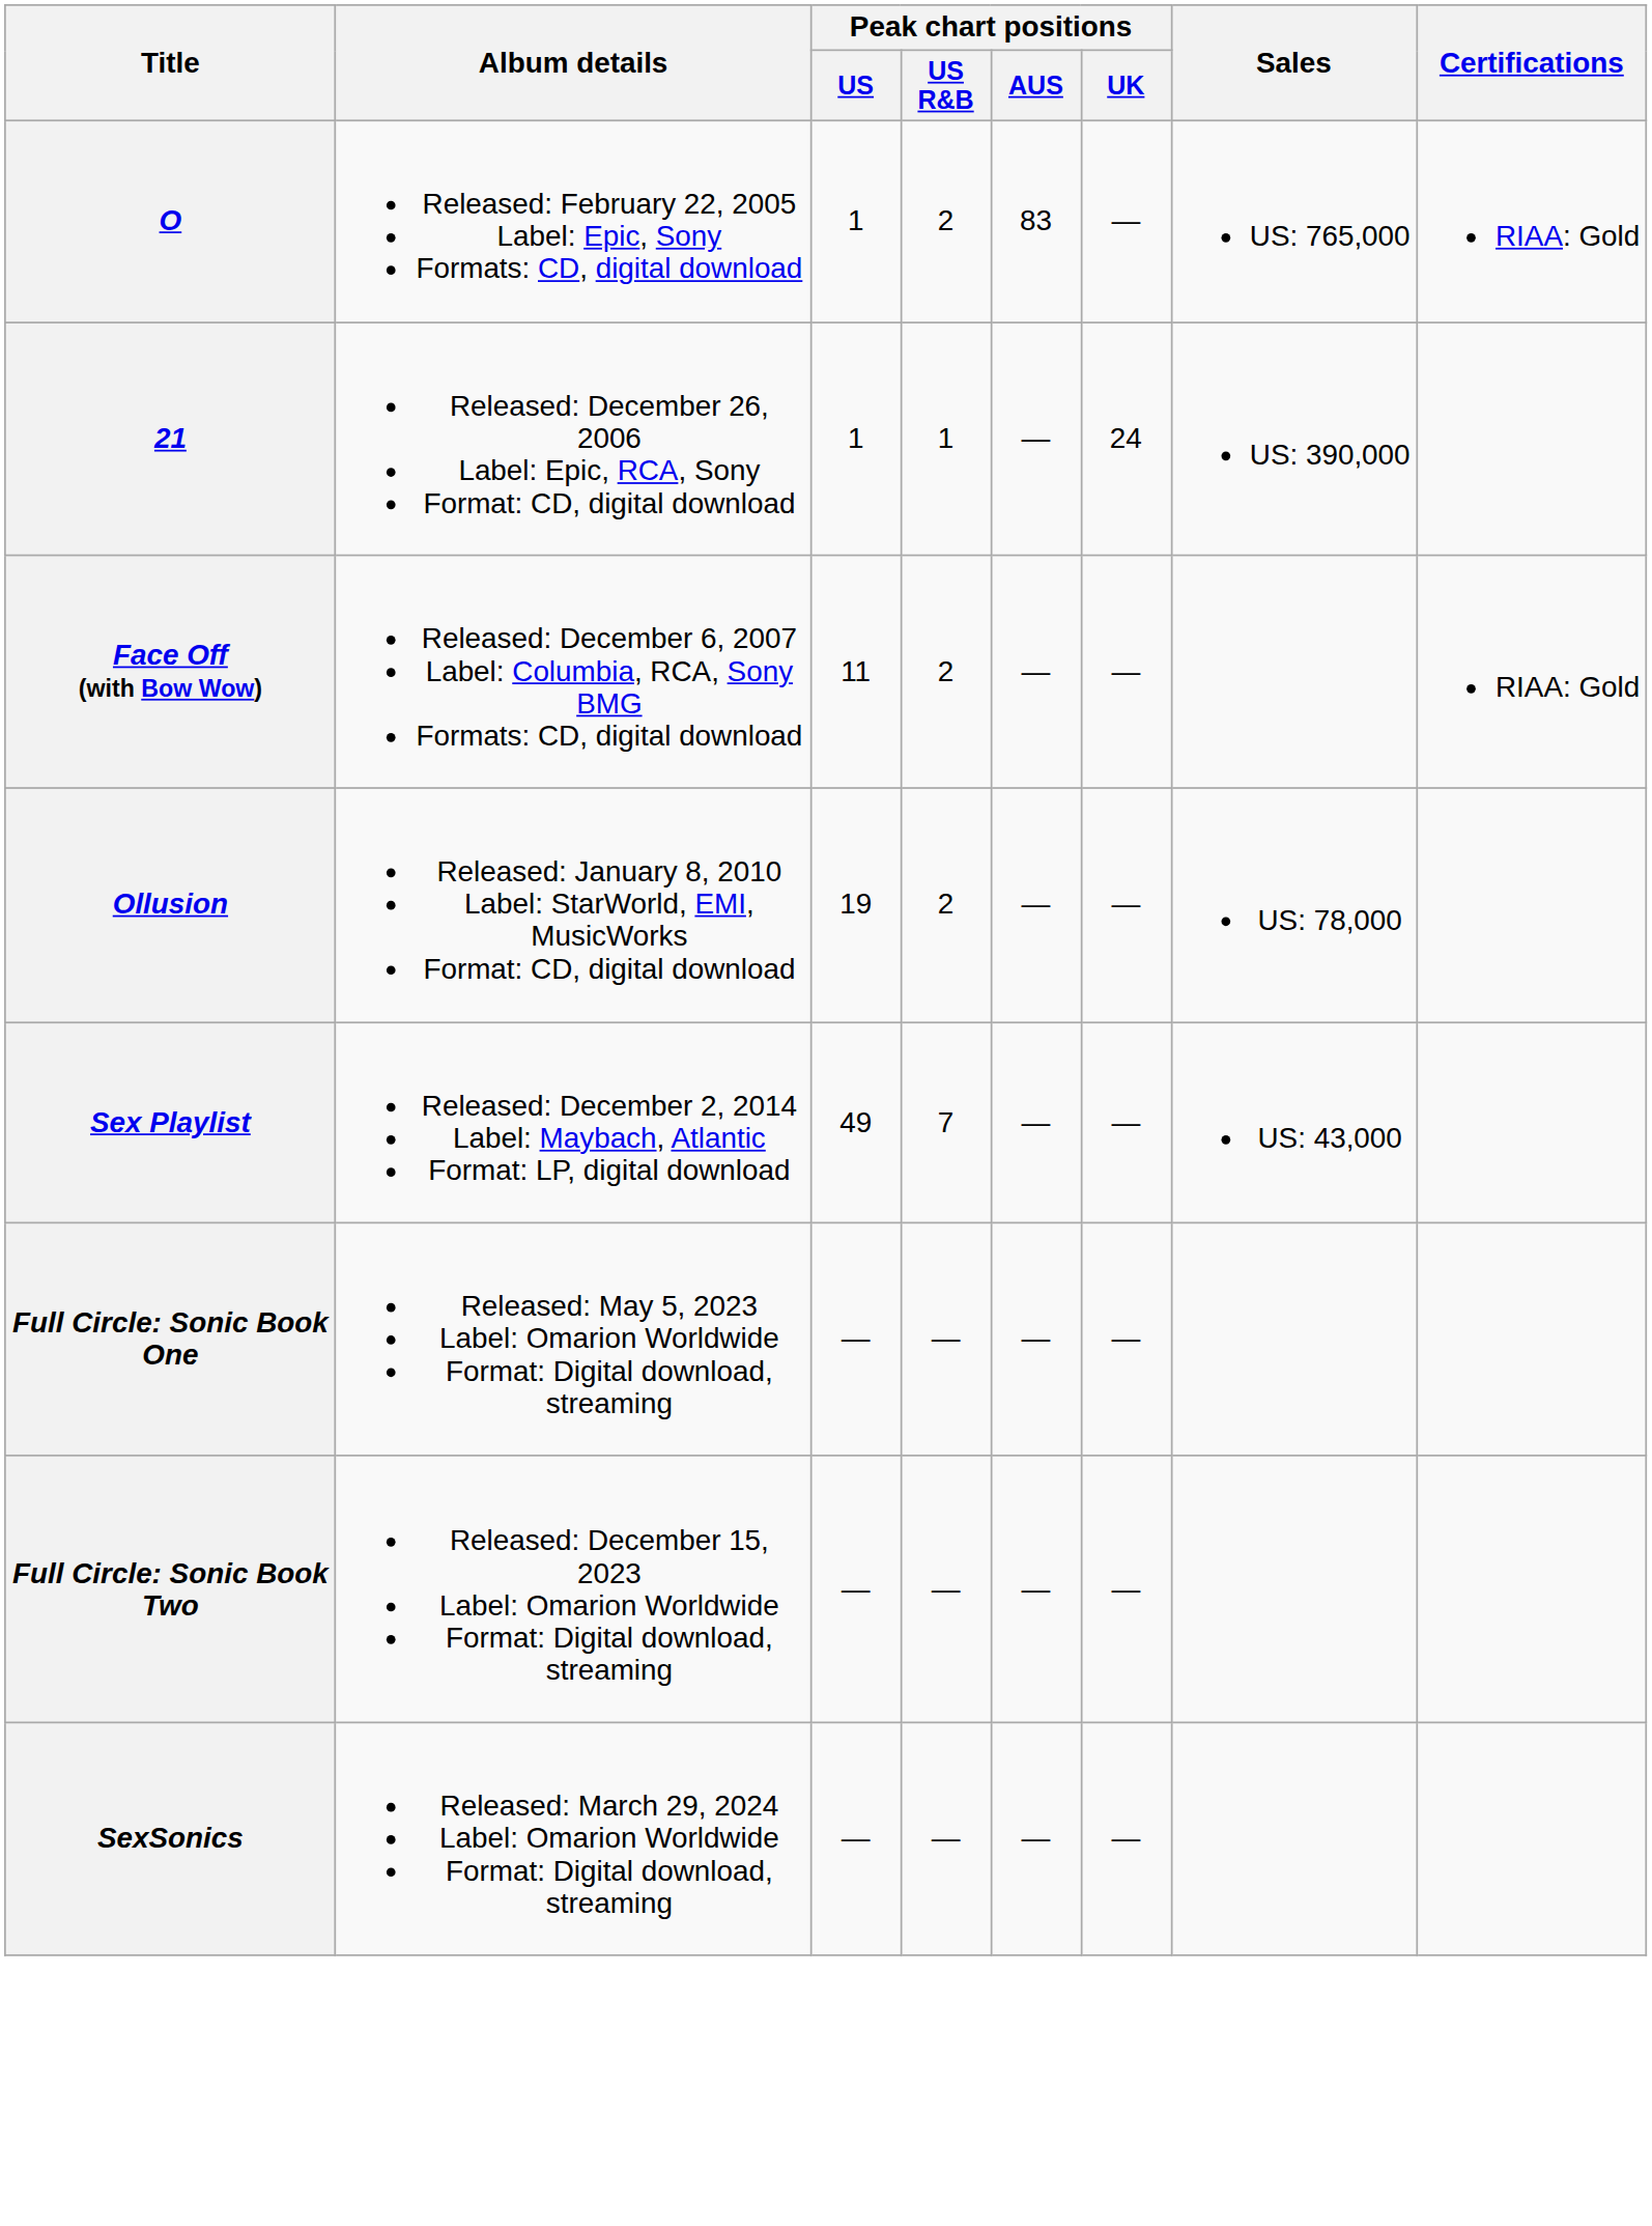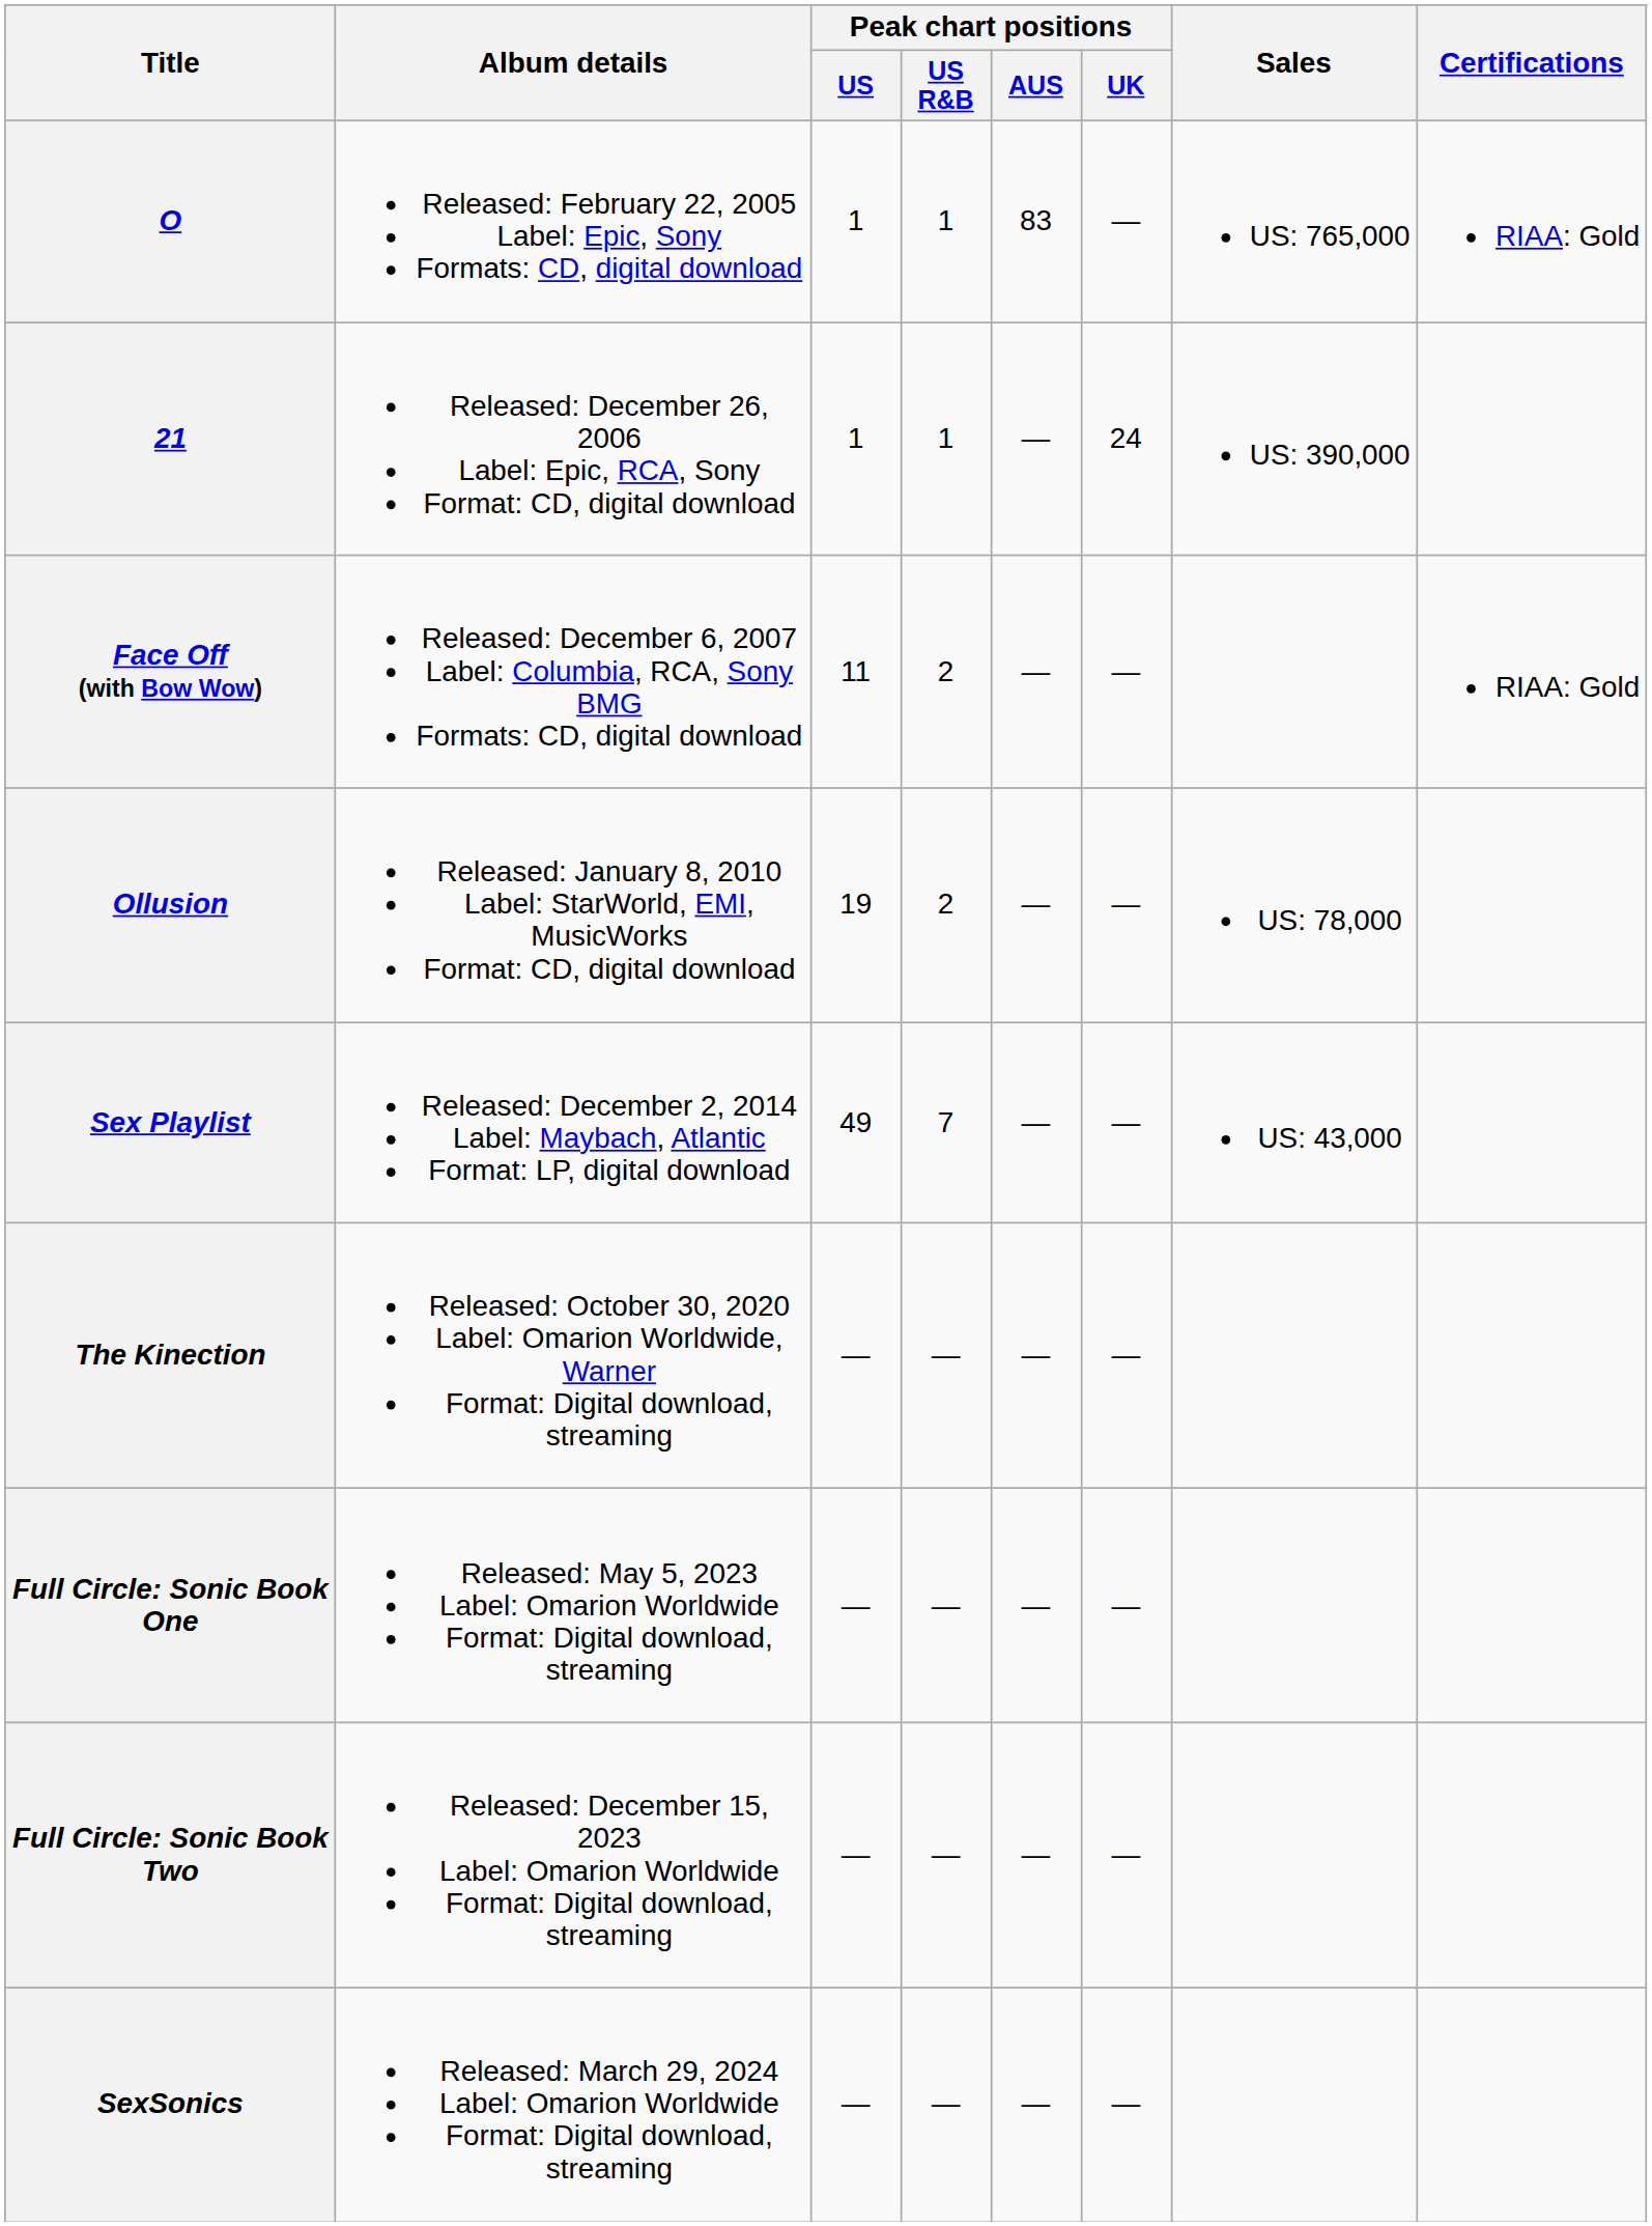O | Peak chart positions / US R&B: 2 -> 1
+ row: The Kinection | Released: October 30, 2020 Label: Omarion Worldwide, Warner Format: Digital download, streaming | — | — | — | —
